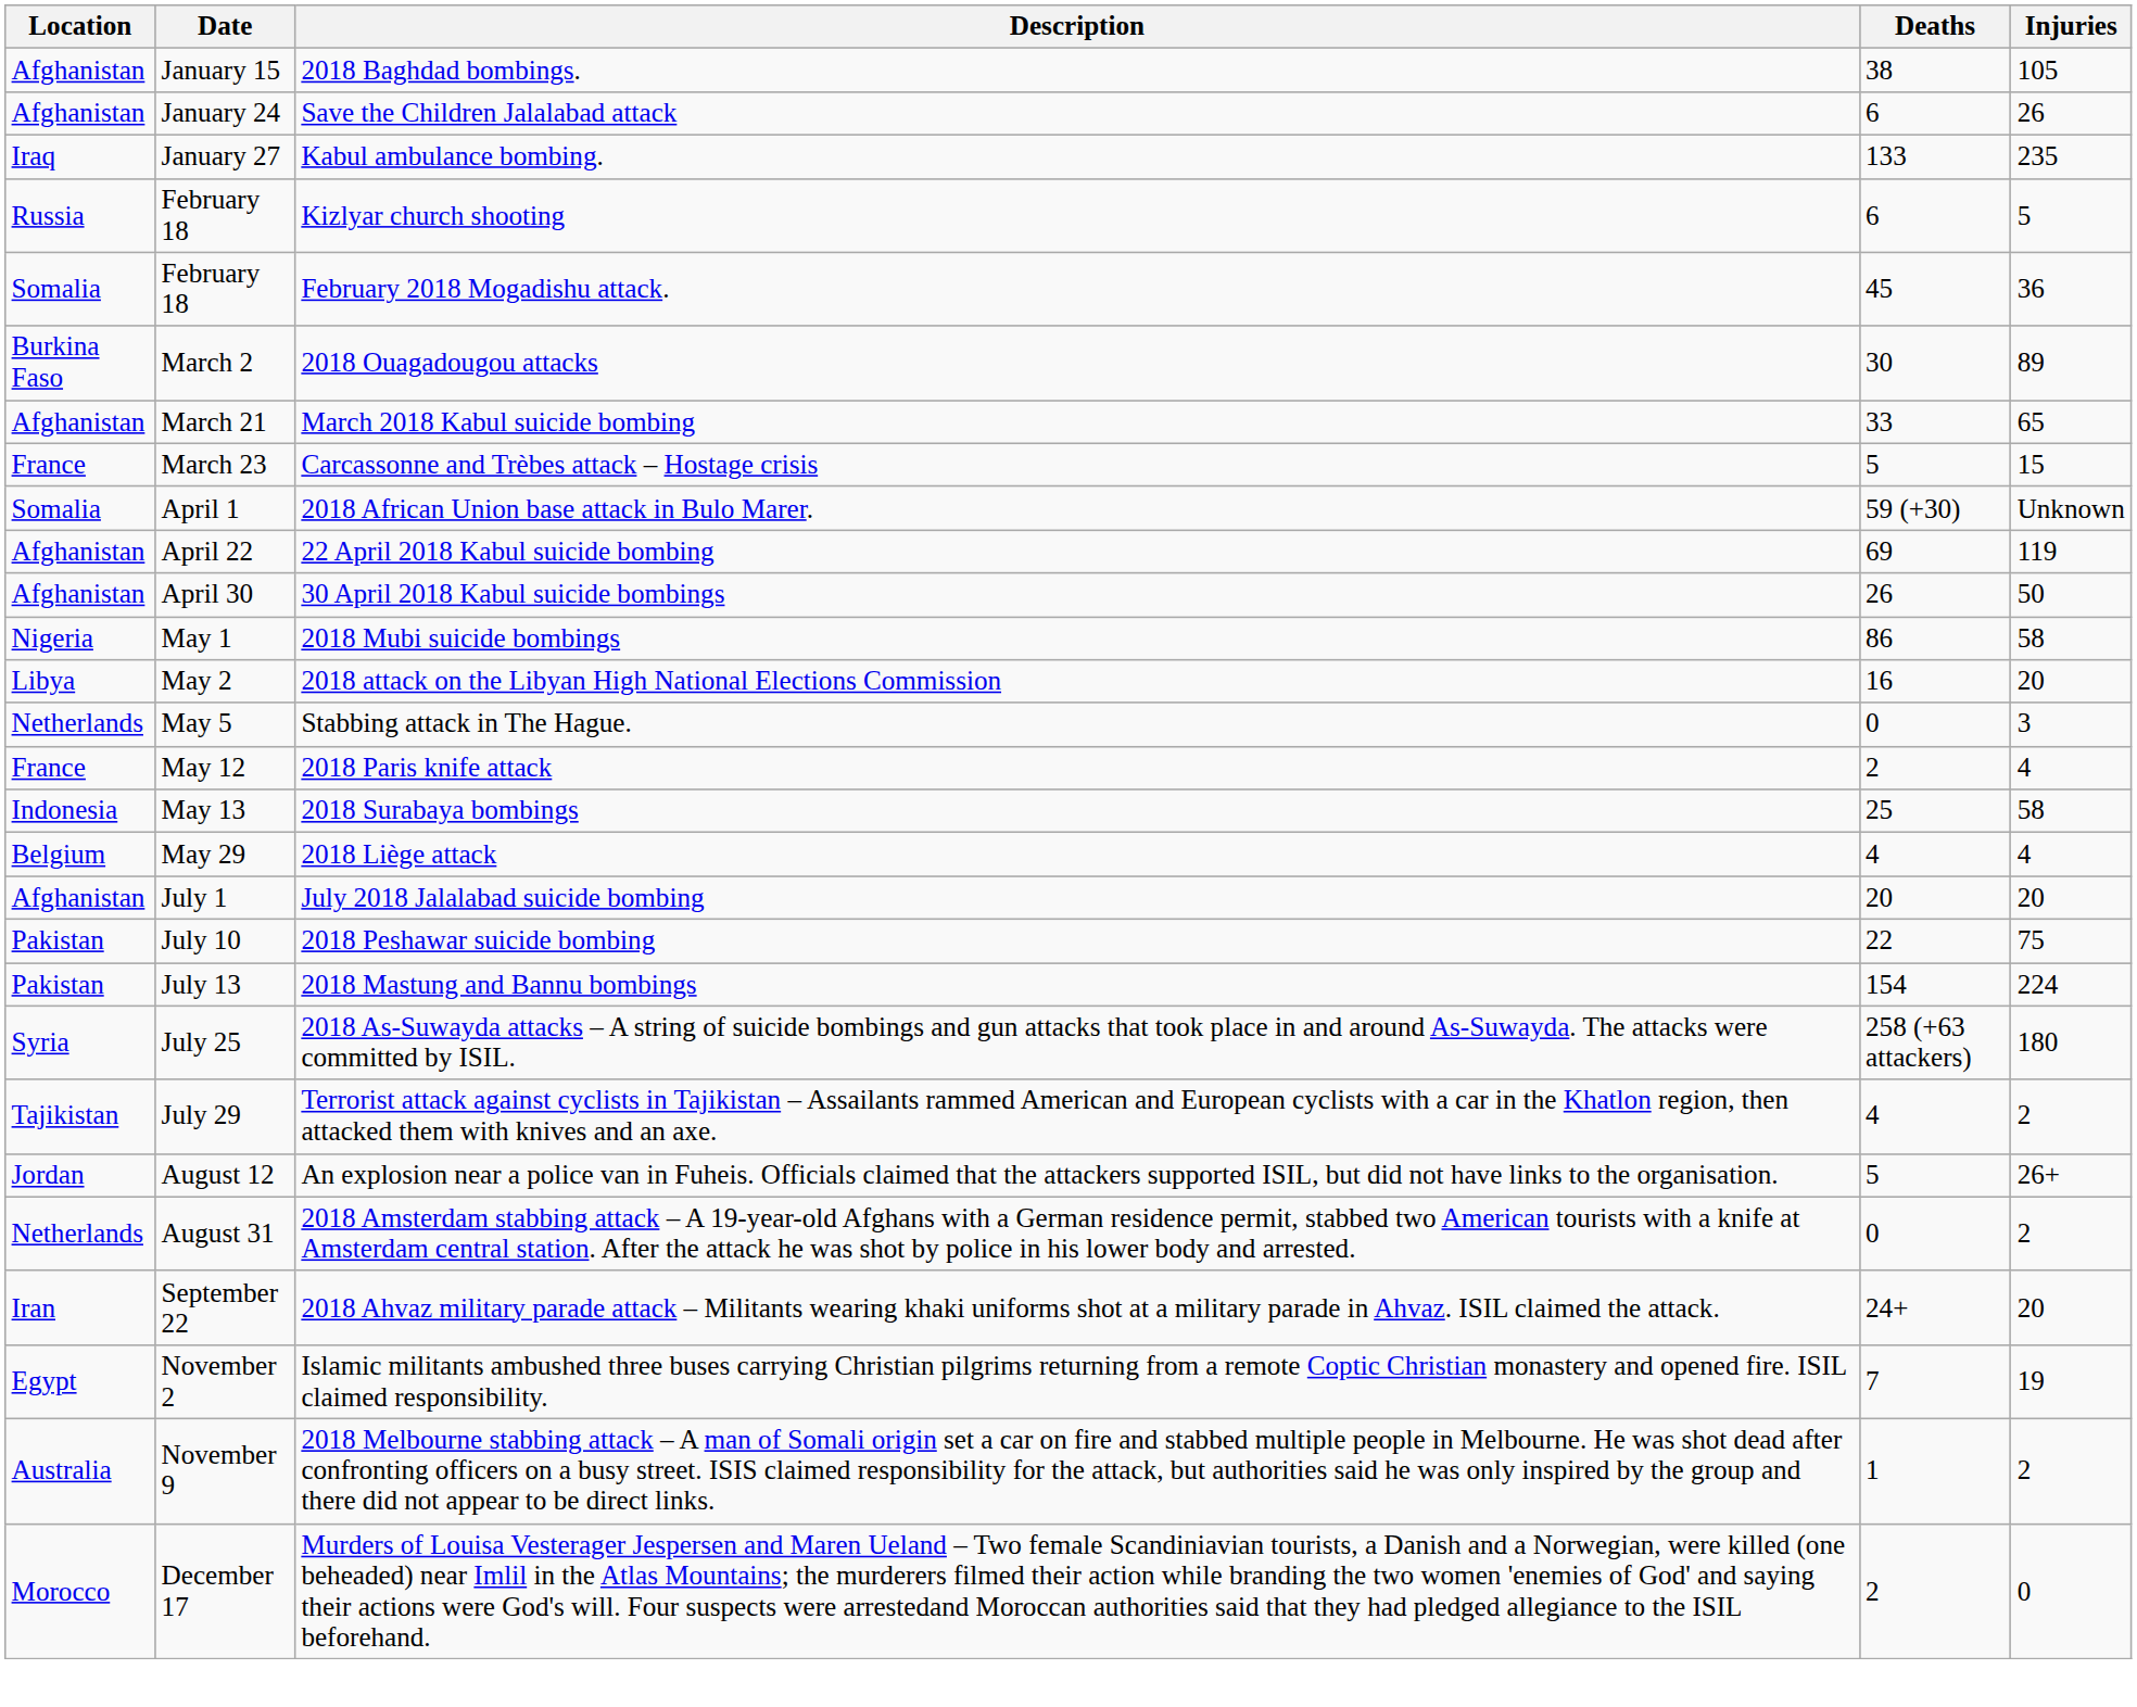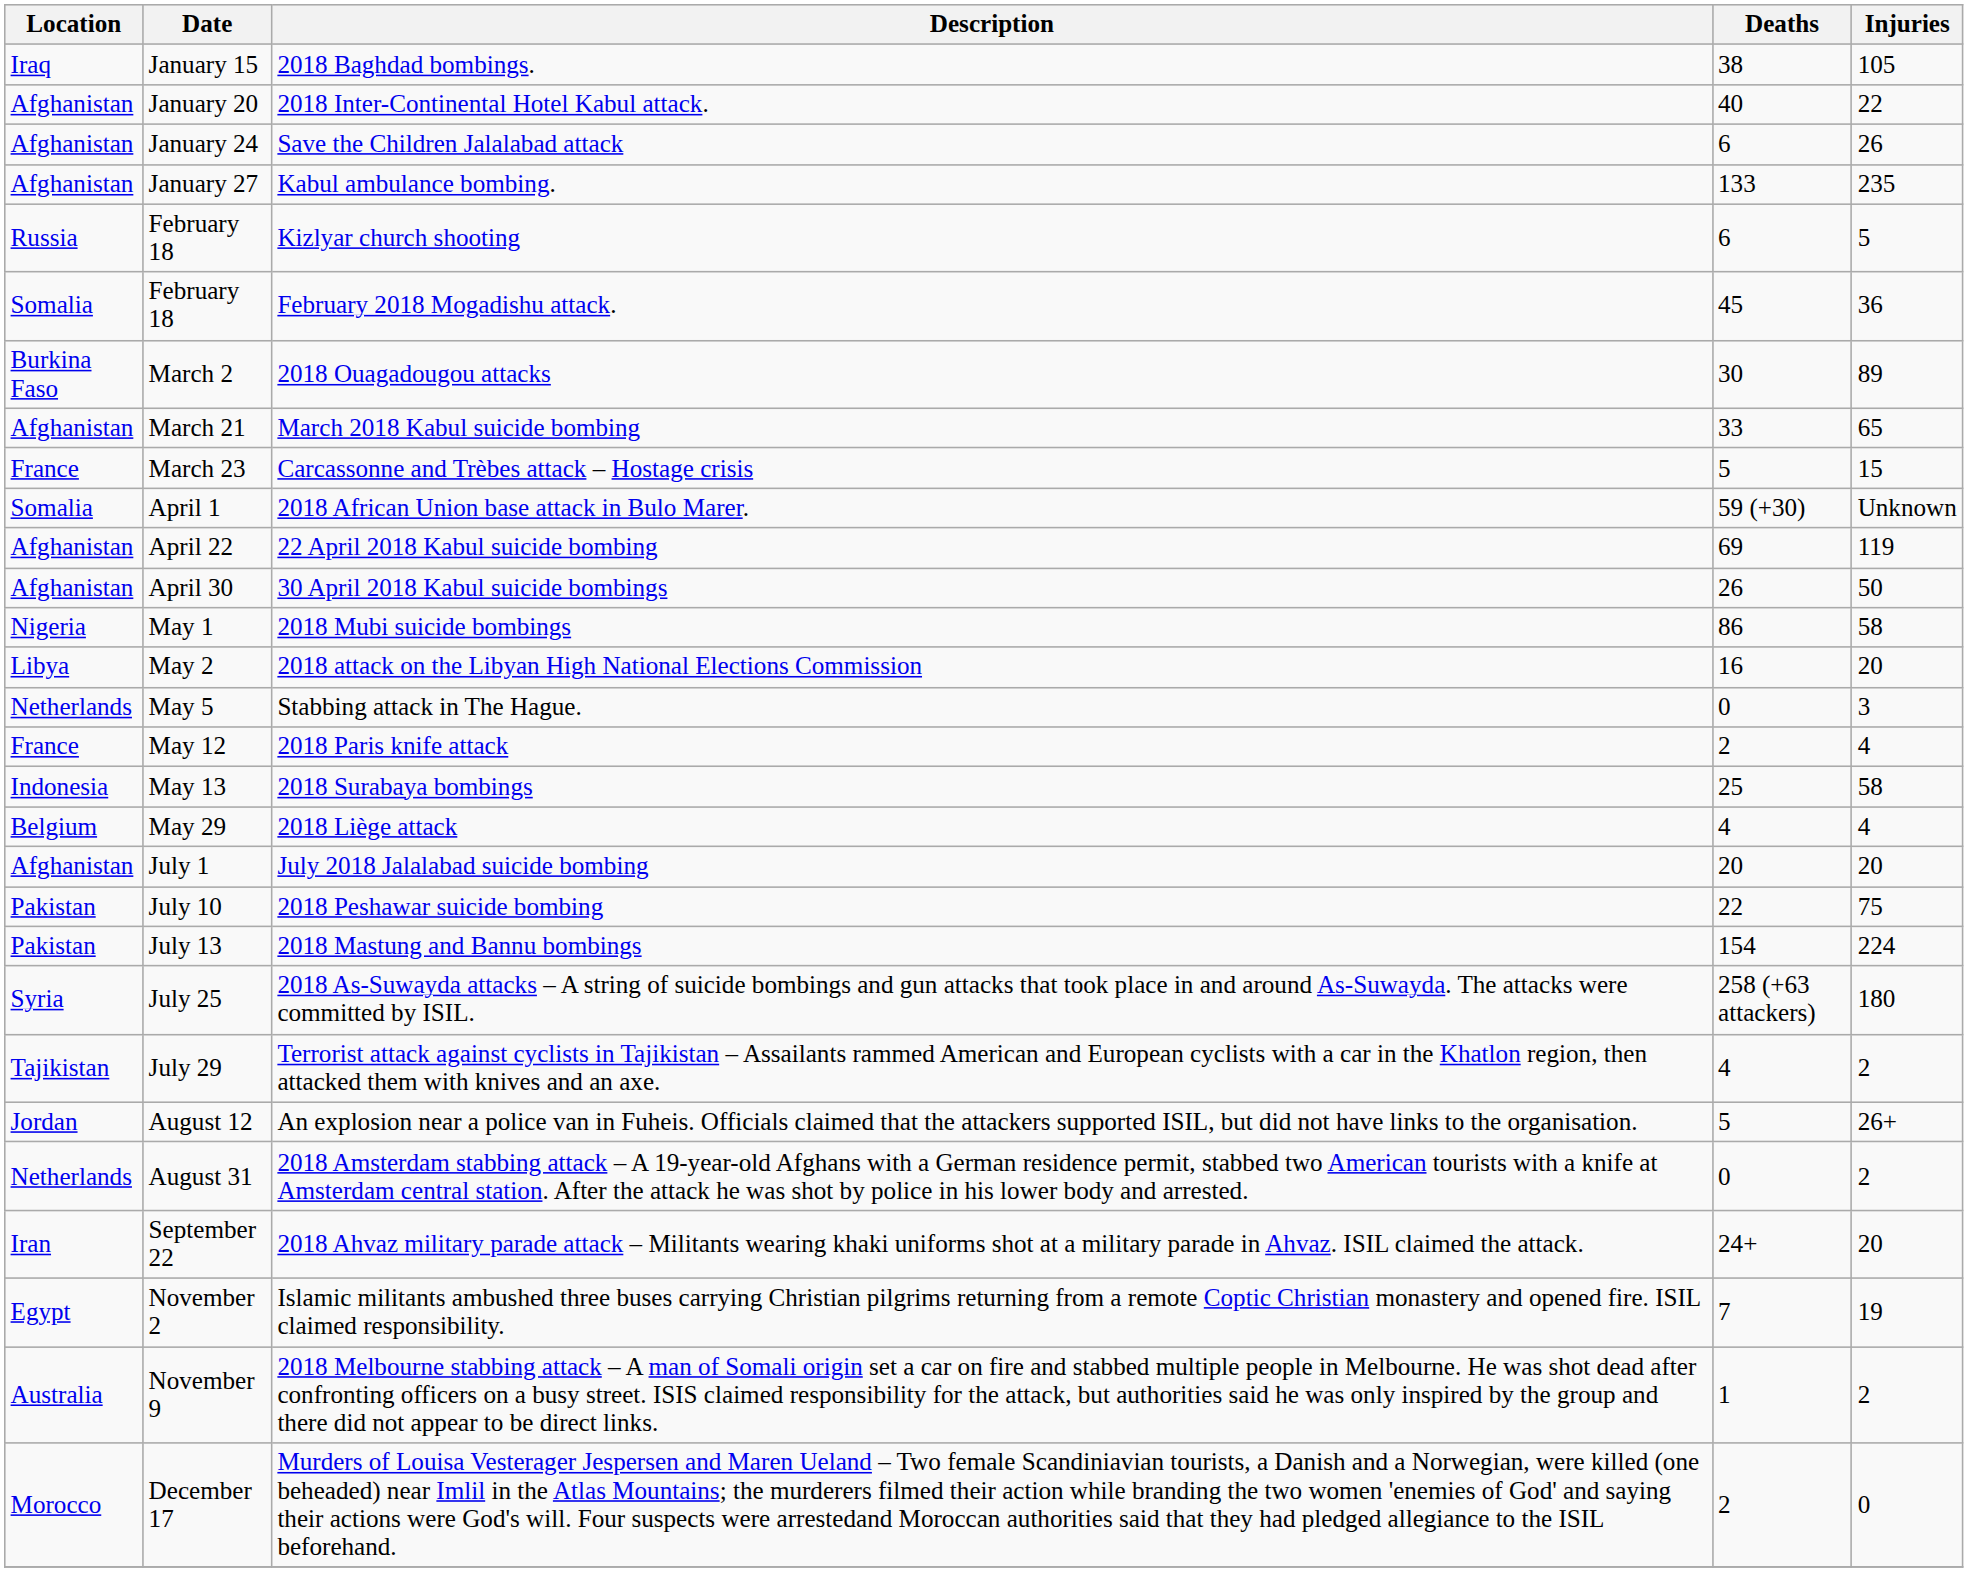2018 Baghdad bombings. | Location: Afghanistan -> Iraq
+ row: Afghanistan | January 20 | 2018 Inter-Continental Hotel Kabul attack. | 40 | 22
Kabul ambulance bombing. | Location: Iraq -> Afghanistan
